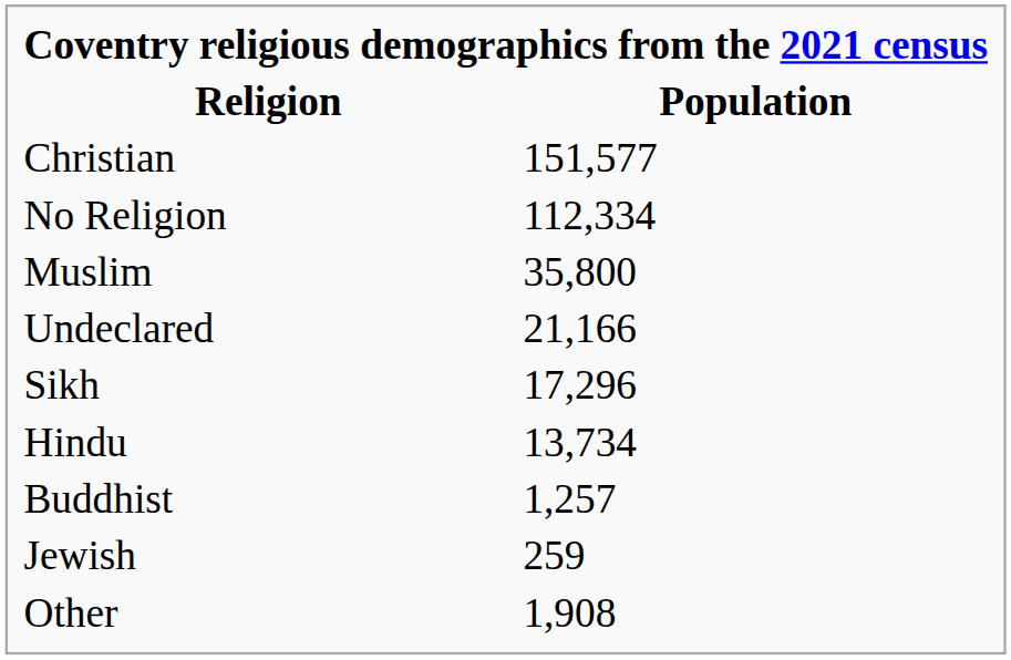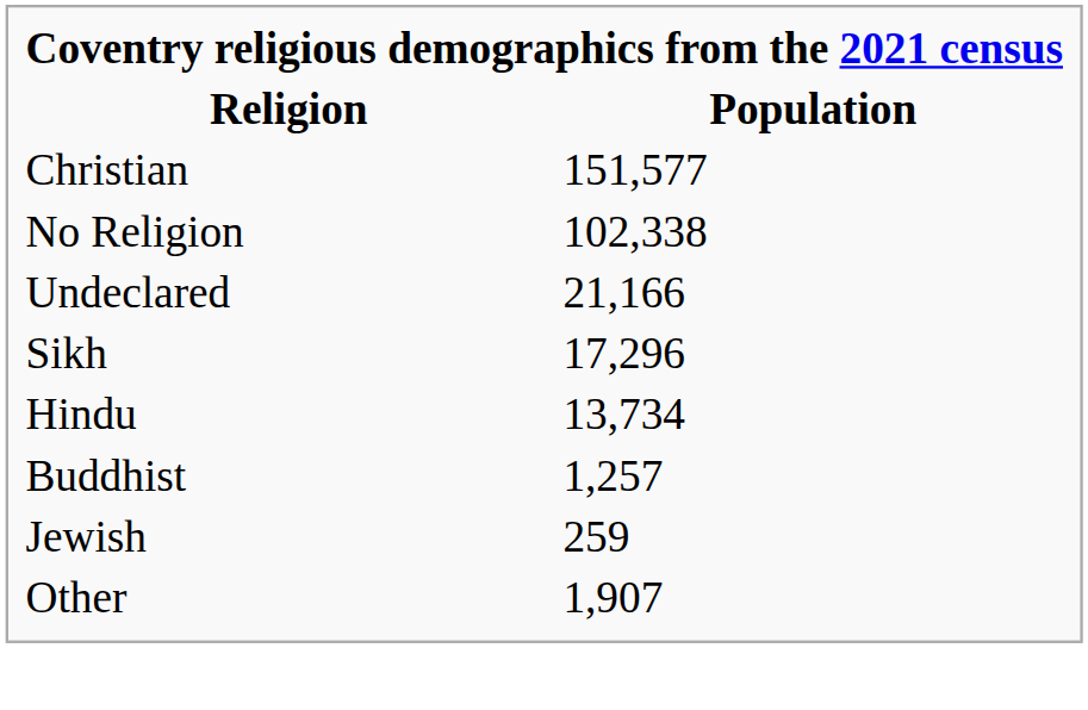No Religion | Population: 112,334 -> 102,338
- row: Muslim | 35,800
Other | Population: 1,908 -> 1,907
